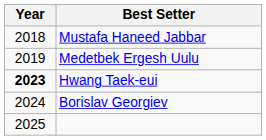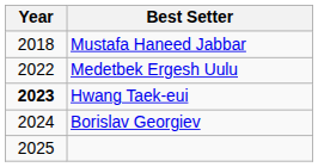Medetbek Ergesh Uulu | Year: 2019 -> 2022
